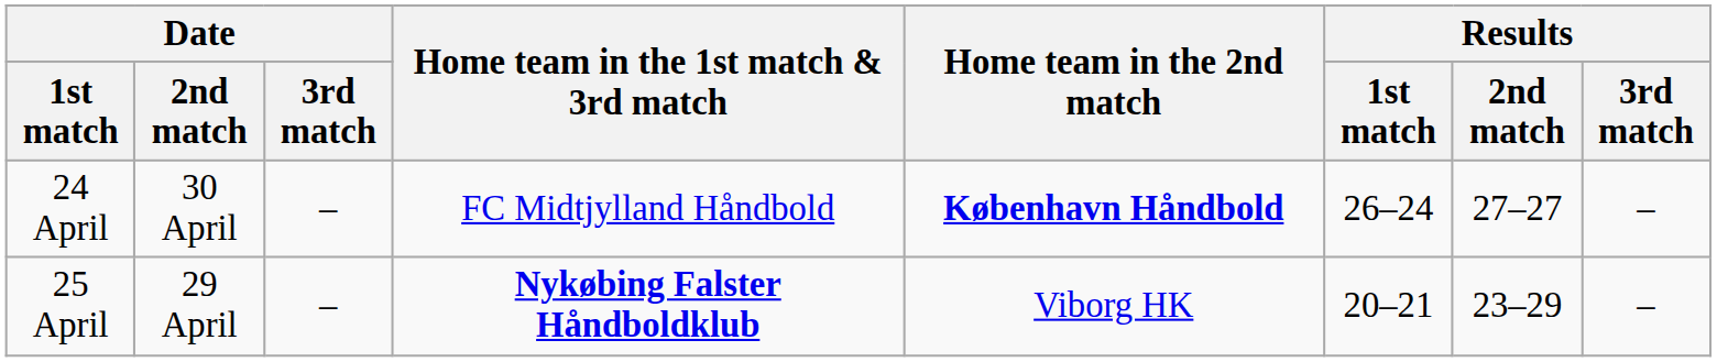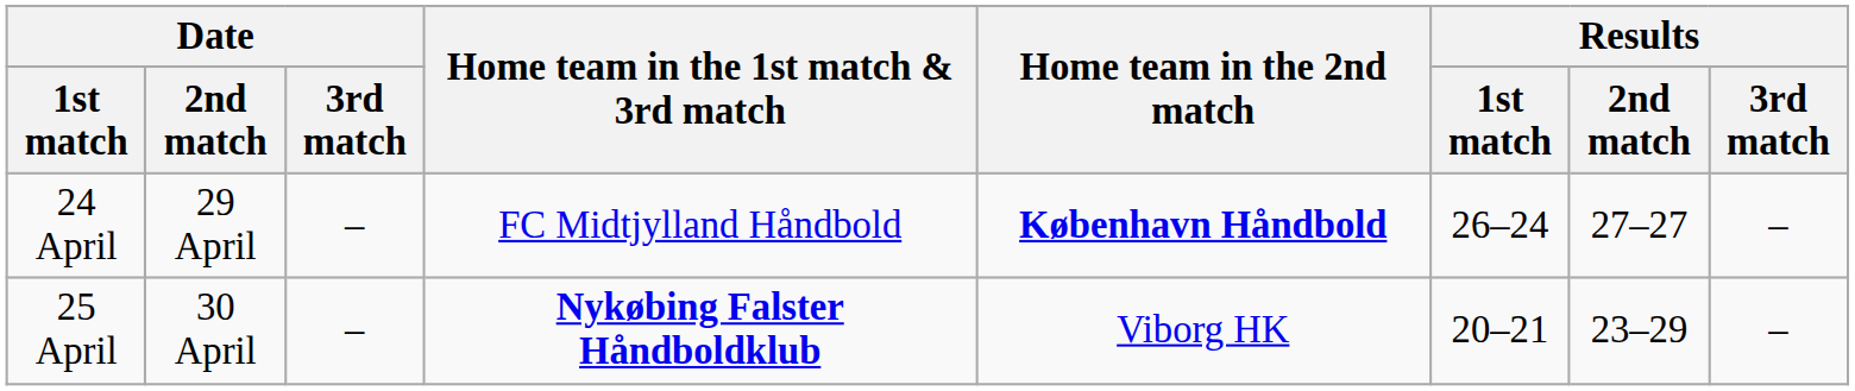24 April | Date / 2nd match: 30 April -> 29 April
25 April | Date / 2nd match: 29 April -> 30 April
